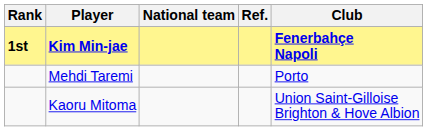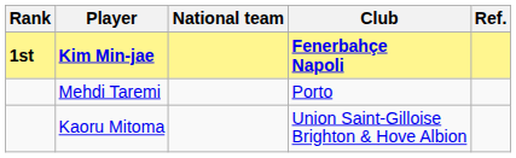columns swapped: Club <-> Ref.
